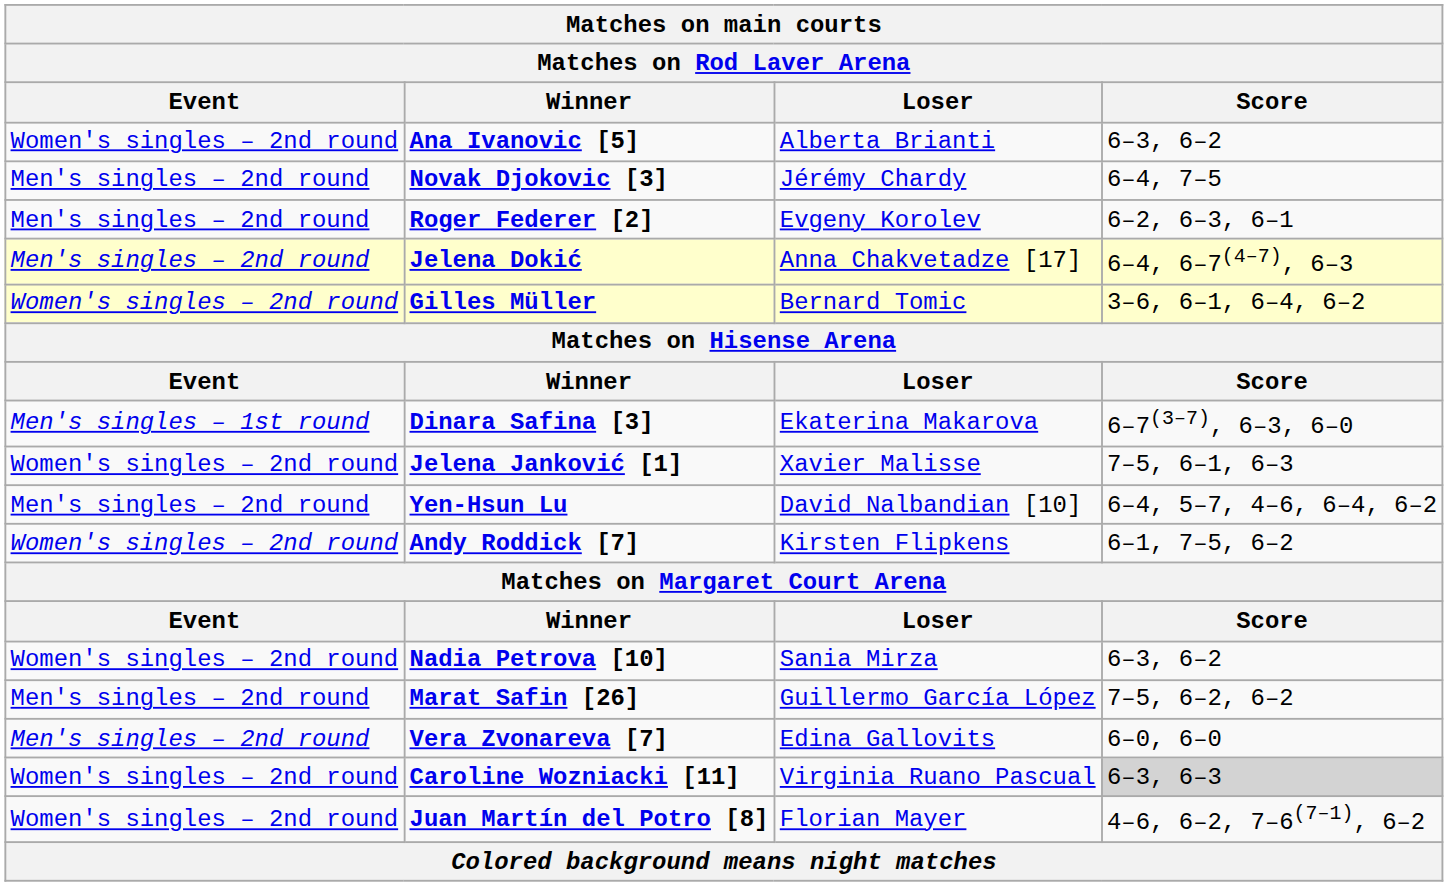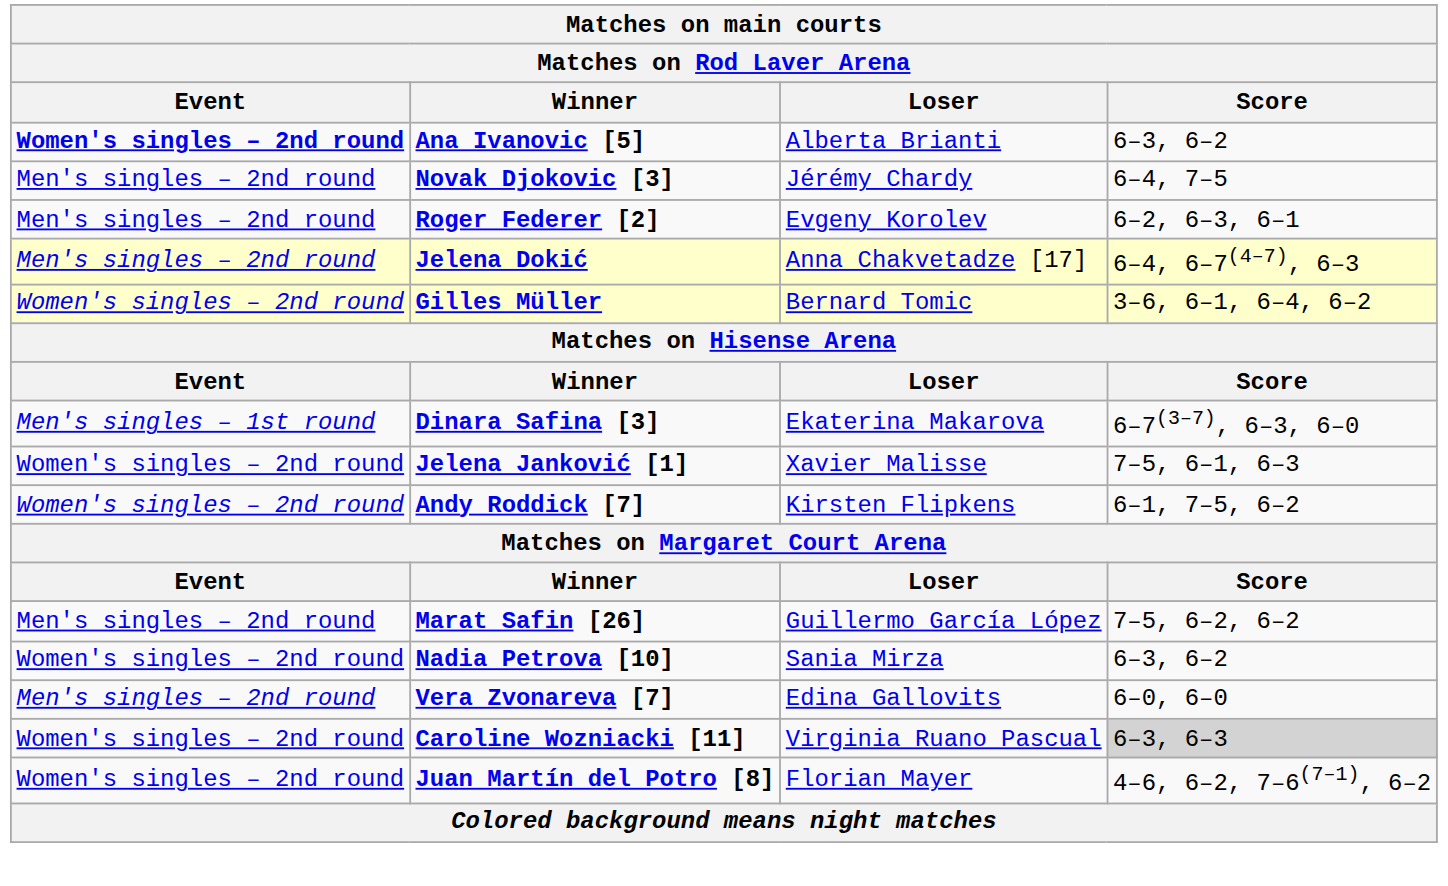Ana Ivanovic [5] | Event: normal -> bold
- row: Men's singles – 2nd round | Yen-Hsun Lu | David Nalbandian [10] | 6–4, 5–7, 4–6, 6–4, 6–2
rows swapped: Nadia Petrova [10] <-> Marat Safin [26]
